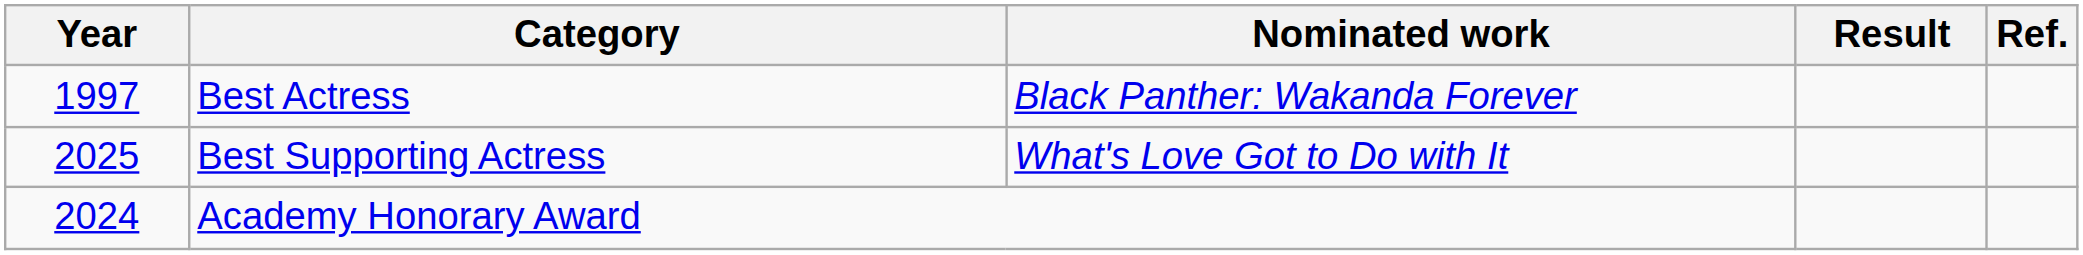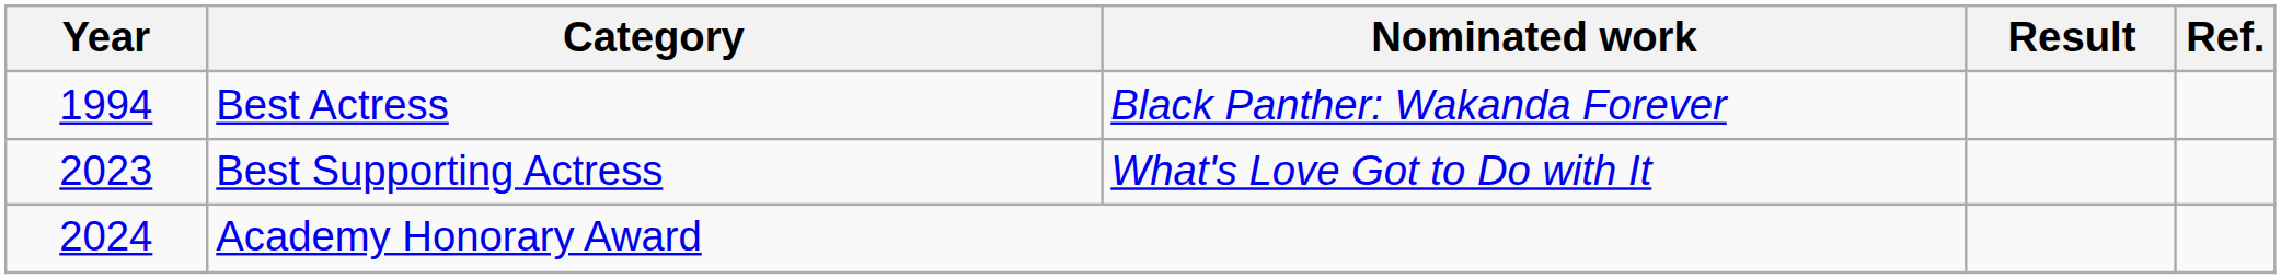Best Actress | Year: 1997 -> 1994
Best Supporting Actress | Year: 2025 -> 2023
